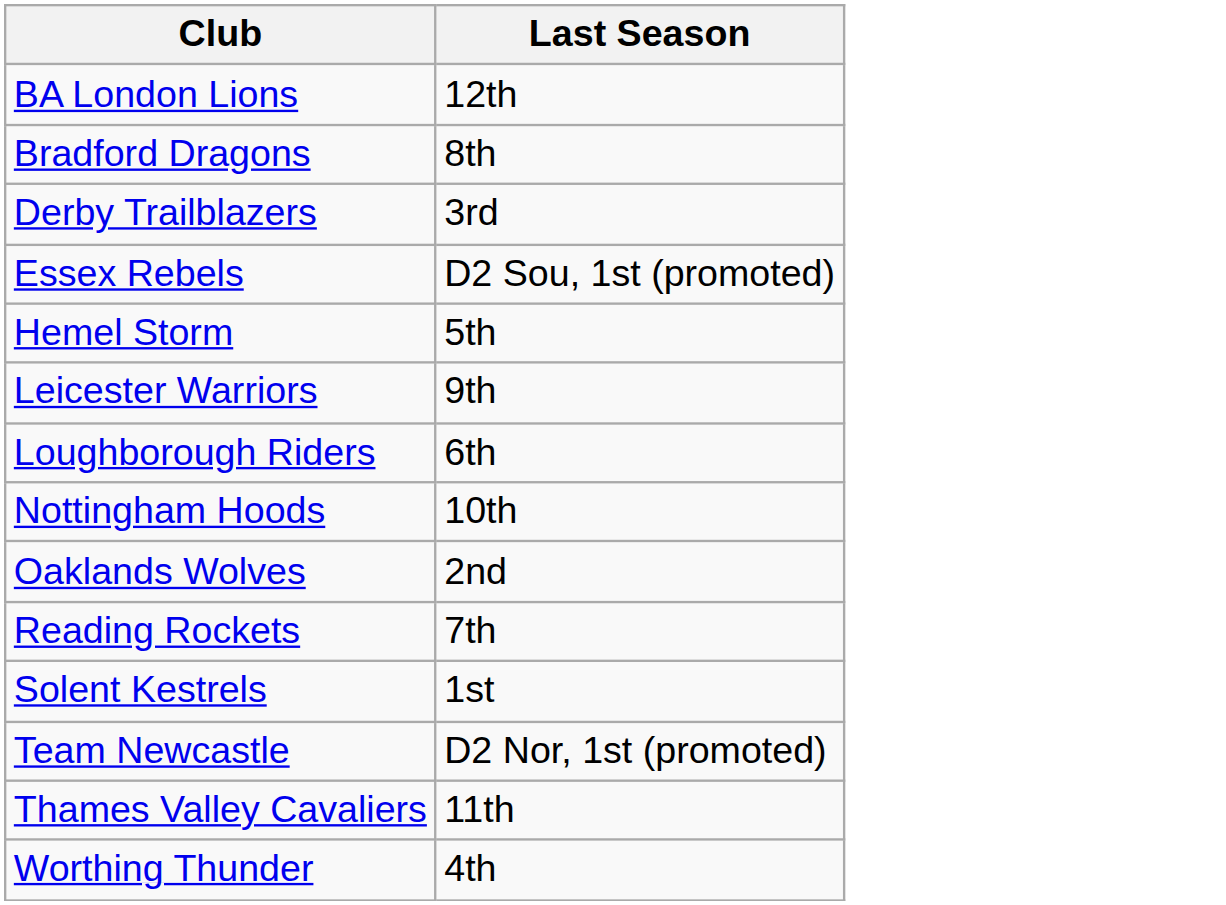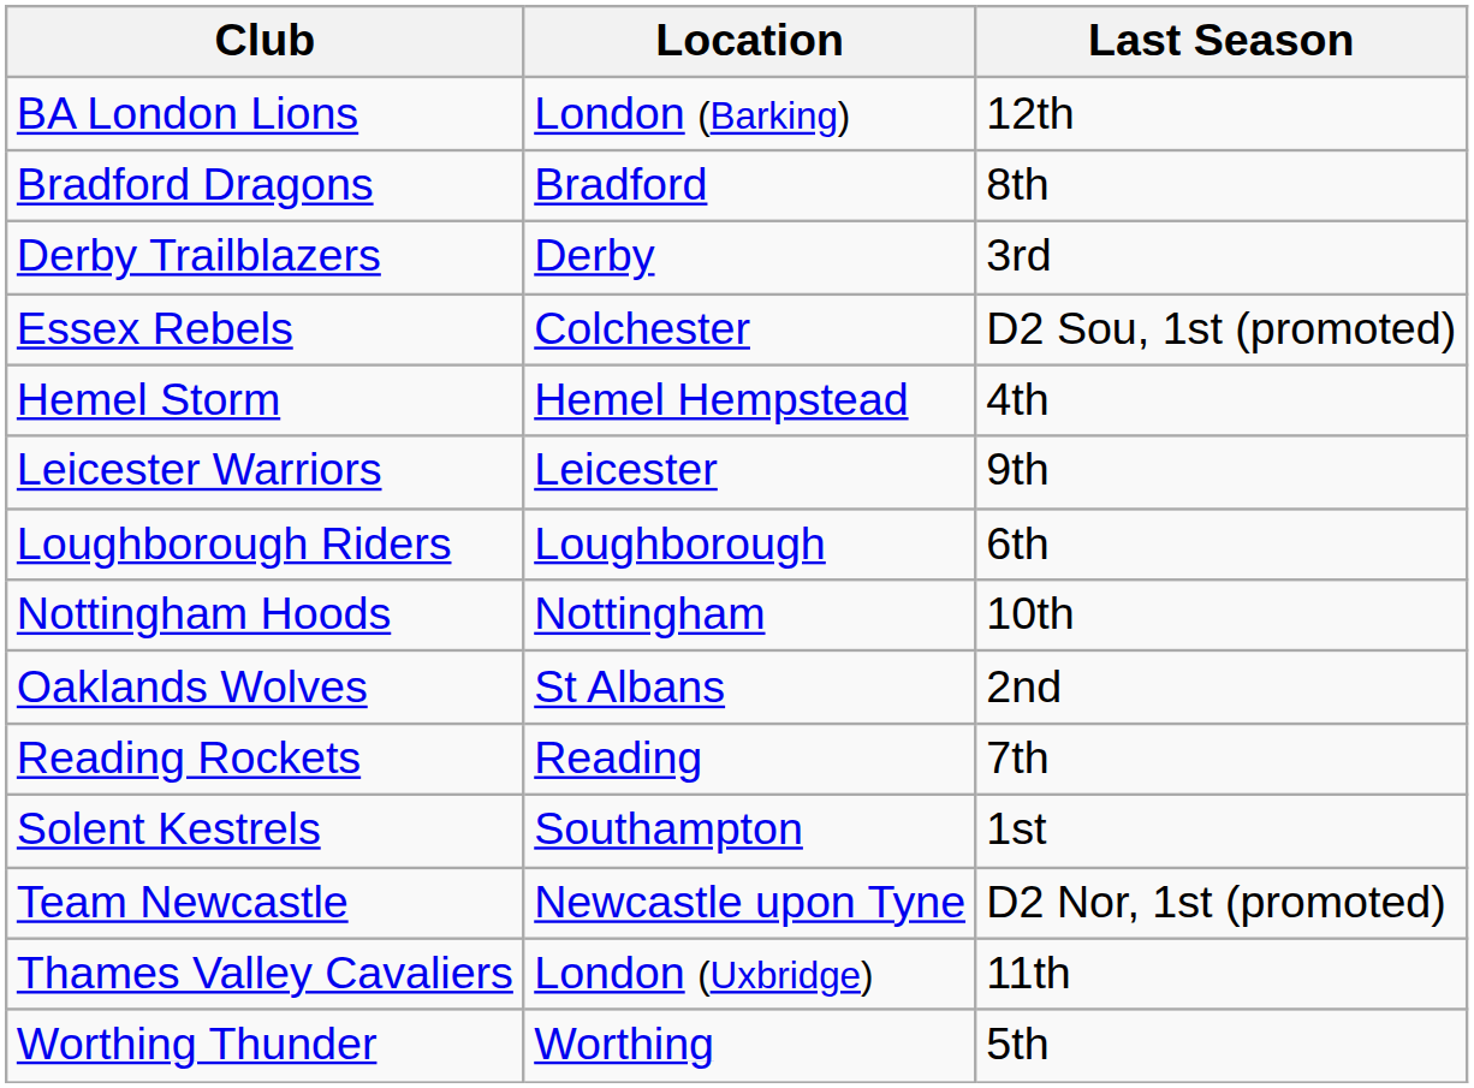+ column: Location | London (Barking) | Bradford | Derby | Colchester | Hemel Hempstead | Leicester | Loughborough | Nottingham | St Albans | Reading | Southampton | Newcastle upon Tyne | London (Uxbridge) | Worthing
Hemel Storm | Last Season: 5th -> 4th
Worthing Thunder | Last Season: 4th -> 5th
